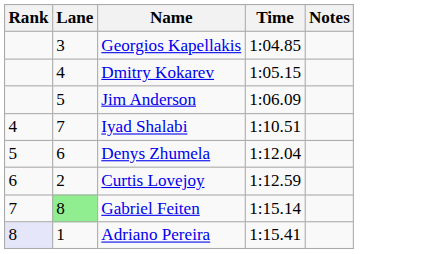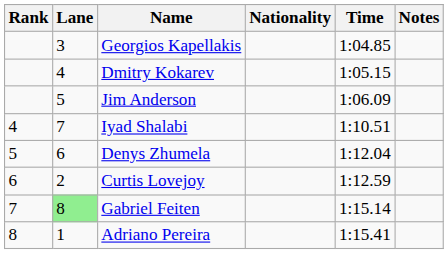+ column: Nationality
Adriano Pereira | Rank: lavender background -> no background
